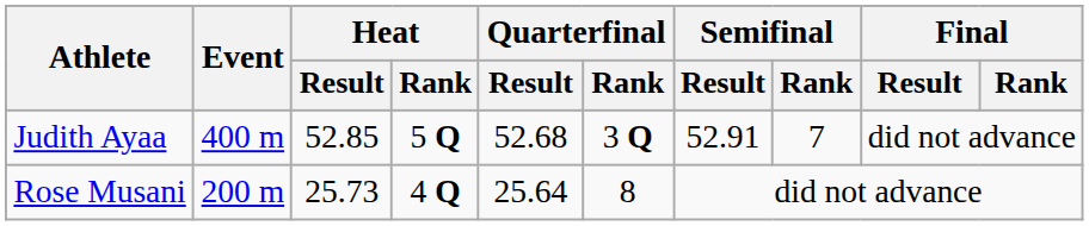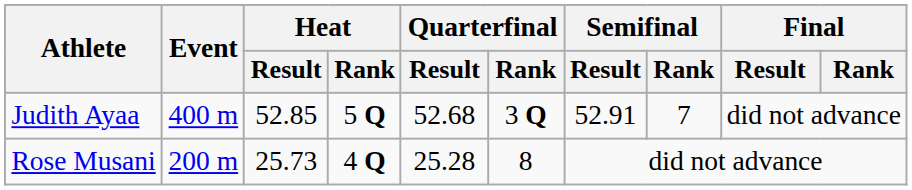Rose Musani | Quarterfinal / Result: 25.64 -> 25.28
